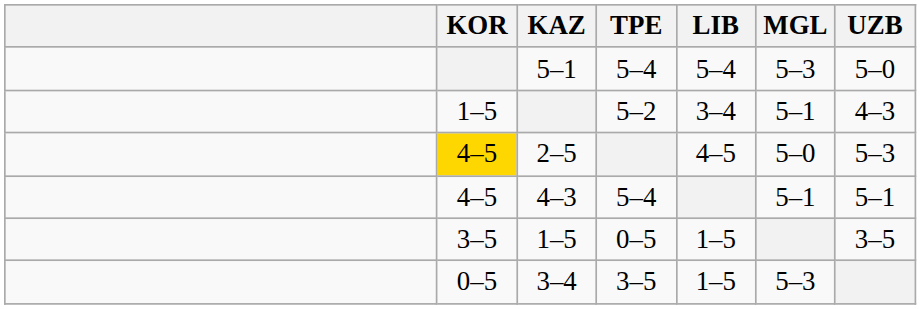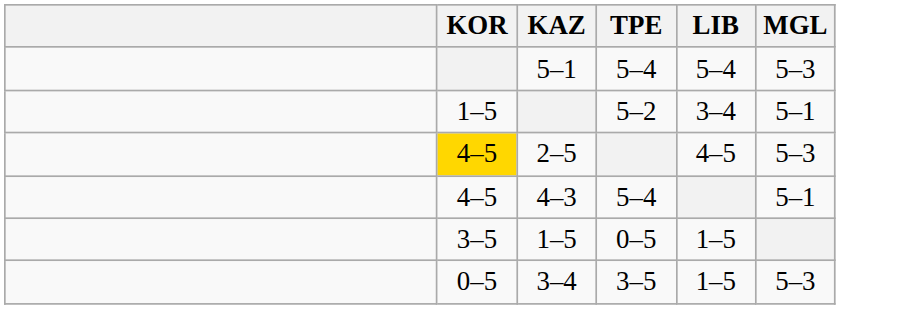- column: UZB | 5–0 | 4–3 | 5–3 | 5–1 | 3–5
2–5 | MGL: 5–0 -> 5–3
